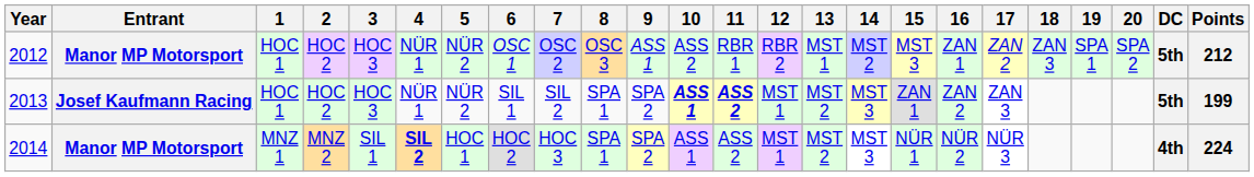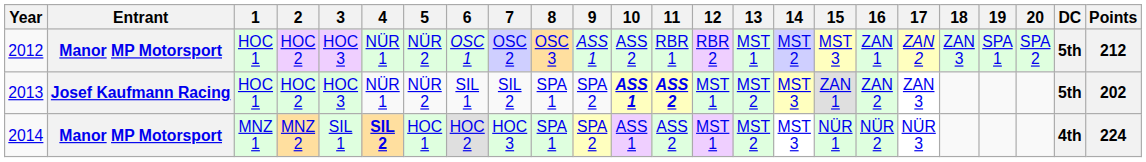2013 | Points: 199 -> 202
